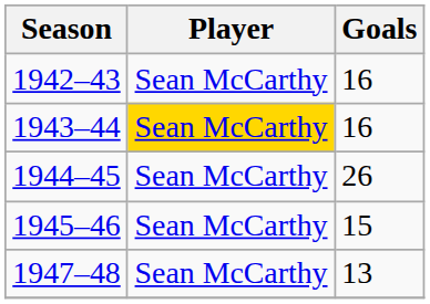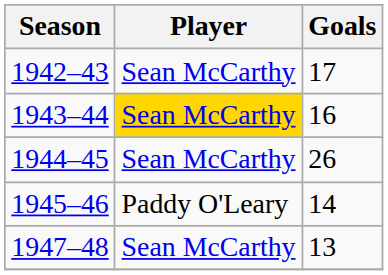1942–43 | Goals: 16 -> 17
1945–46 | Player: Sean McCarthy -> Paddy O'Leary
1945–46 | Goals: 15 -> 14
